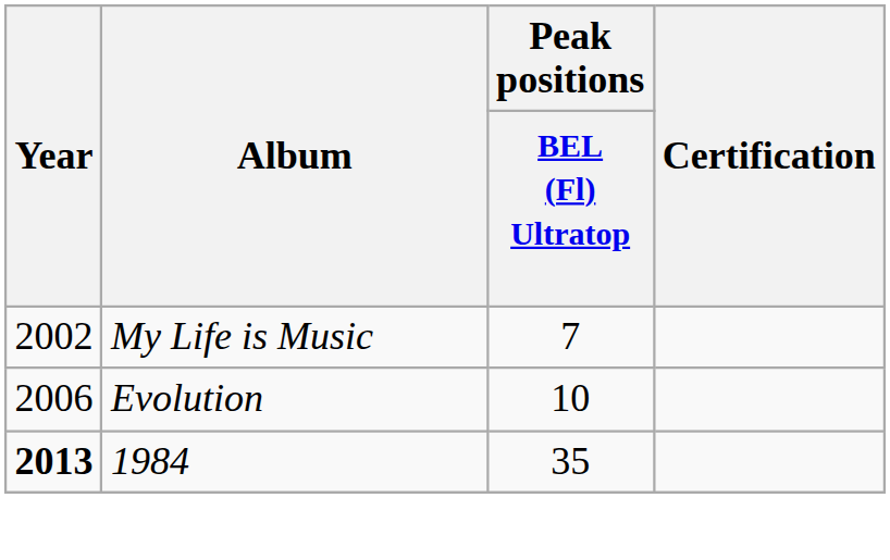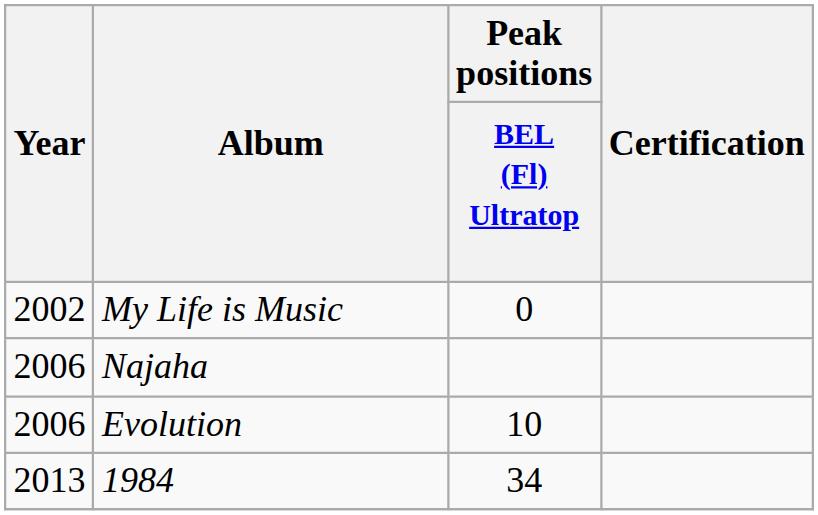My Life is Music | Peak positions / BEL (Fl) Ultratop: 7 -> 0
+ row: 2006 | Najaha
1984 | Year: bold -> normal
1984 | Peak positions / BEL (Fl) Ultratop: 35 -> 34
